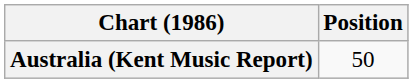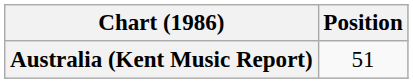Australia (Kent Music Report) | Position: 50 -> 51
